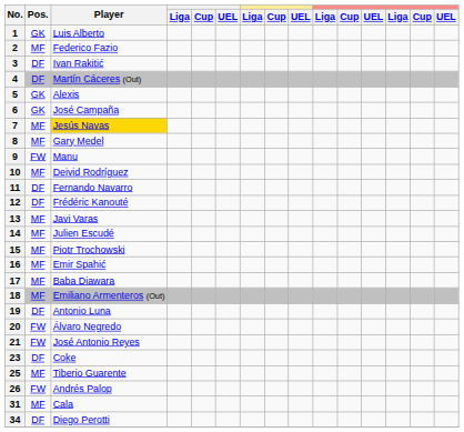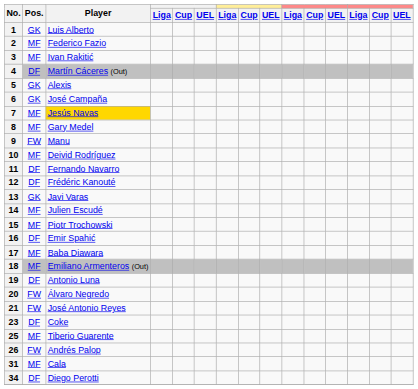3 | Pos.: DF -> MF
13 | Pos.: MF -> GK
16 | Pos.: MF -> DF
